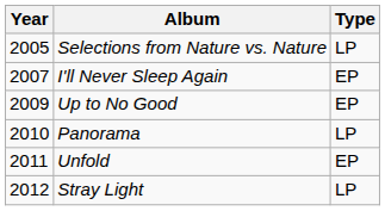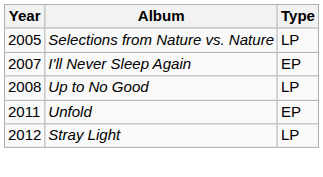Up to No Good | Year: 2009 -> 2008
Up to No Good | Type: EP -> LP
- row: 2010 | Panorama | LP
